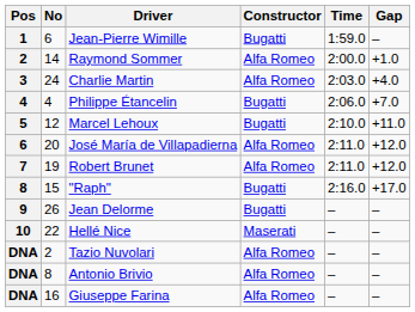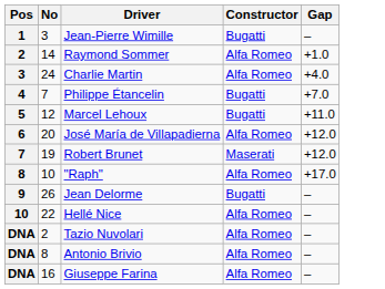- column: Time | 1:59.0 | 2:00.0 | 2:03.0 | 2:06.0 | 2:10.0 | 2:11.0 | 2:11.0 | 2:16.0 | – | – | – | – | –
Jean-Pierre Wimille | No: 6 -> 3
Philippe Étancelin | No: 4 -> 7
Robert Brunet | Constructor: Alfa Romeo -> Maserati
"Raph" | No: 15 -> 10
"Raph" | Constructor: Bugatti -> Alfa Romeo
Hellé Nice | Constructor: Maserati -> Alfa Romeo
